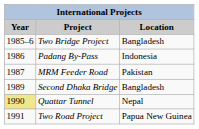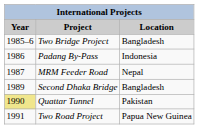MRM Feeder Road | Location: Pakistan -> Nepal
Quattar Tunnel | Location: Nepal -> Pakistan
